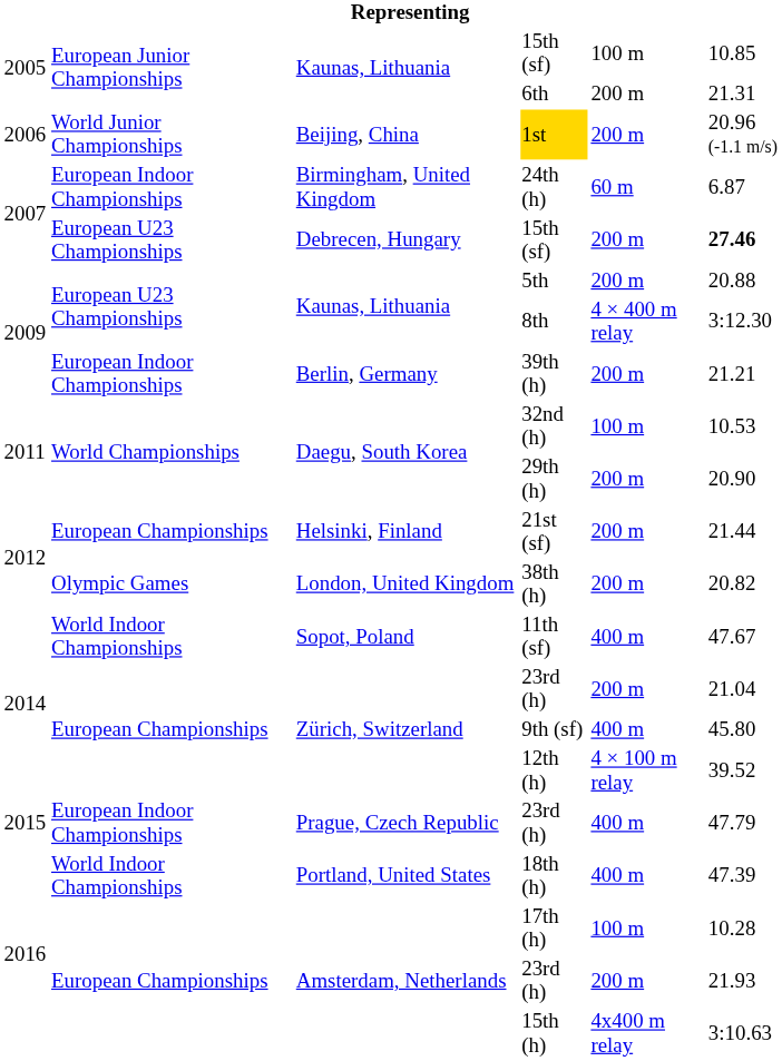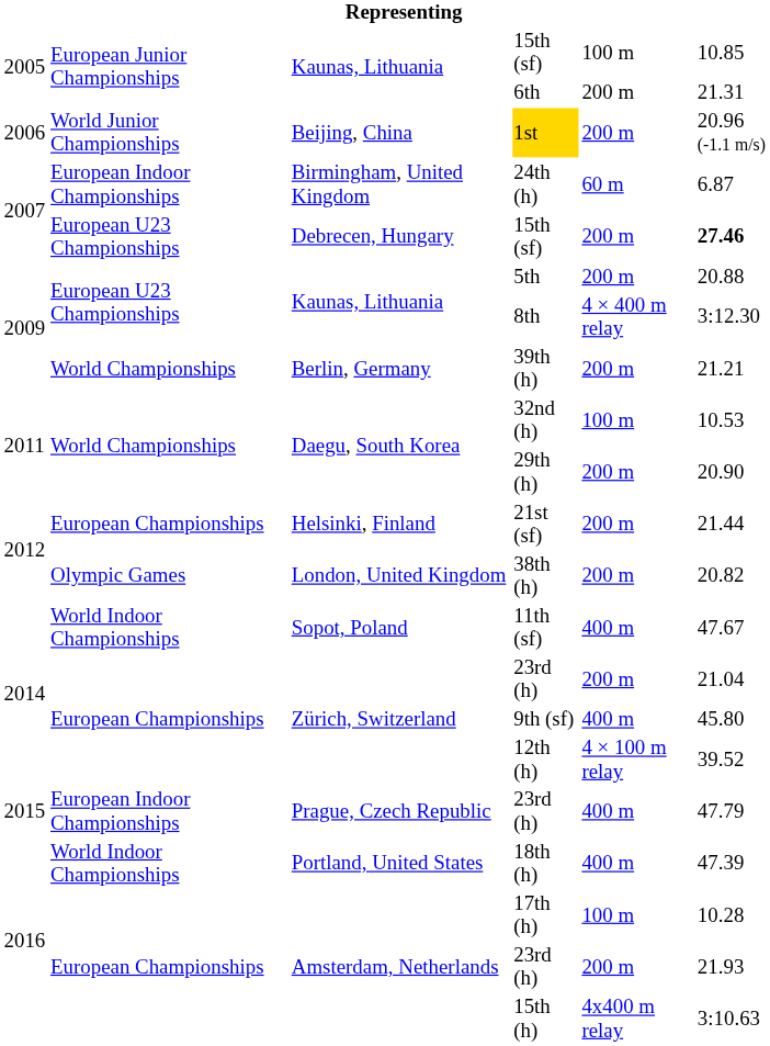39th (h) | column 2: European Indoor Championships -> World Championships
